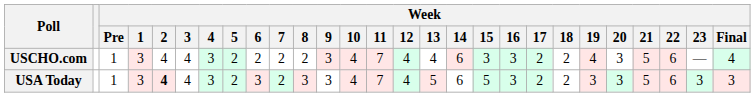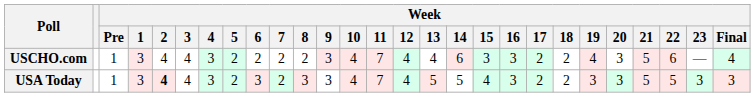USA Today | Week / 14: 6 -> 5
USA Today | Week / 15: 5 -> 4
USA Today | Week / 22: 6 -> 5
